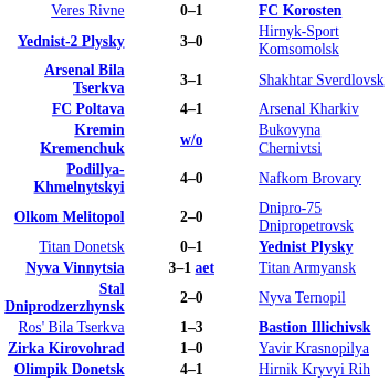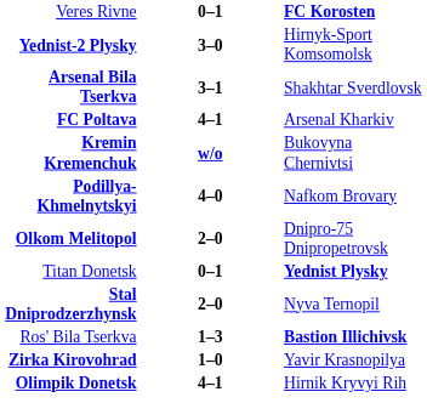- row: Nyva Vinnytsia | 3–1 aet | Titan Armyansk
